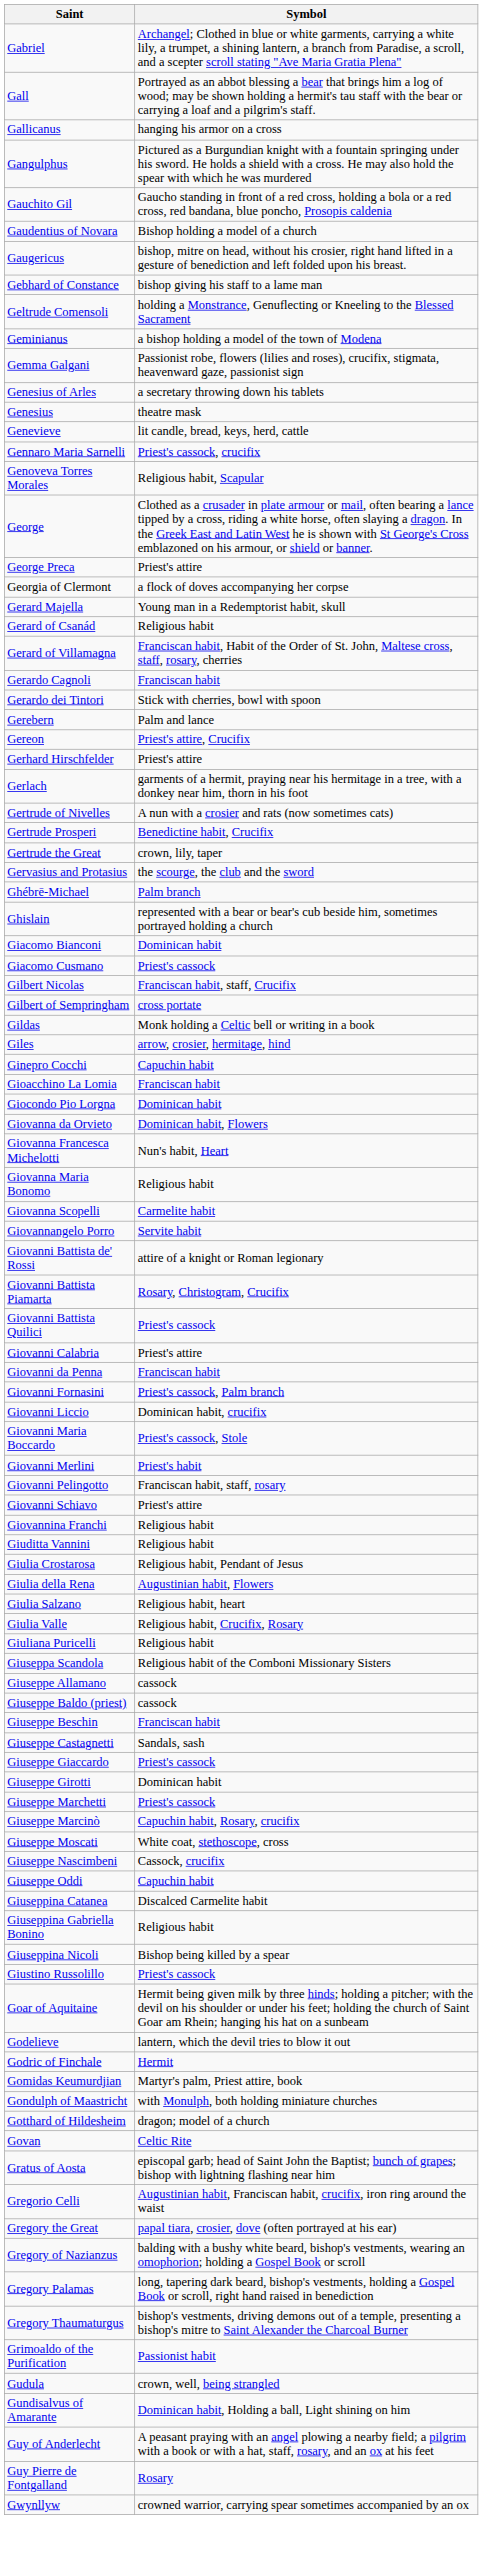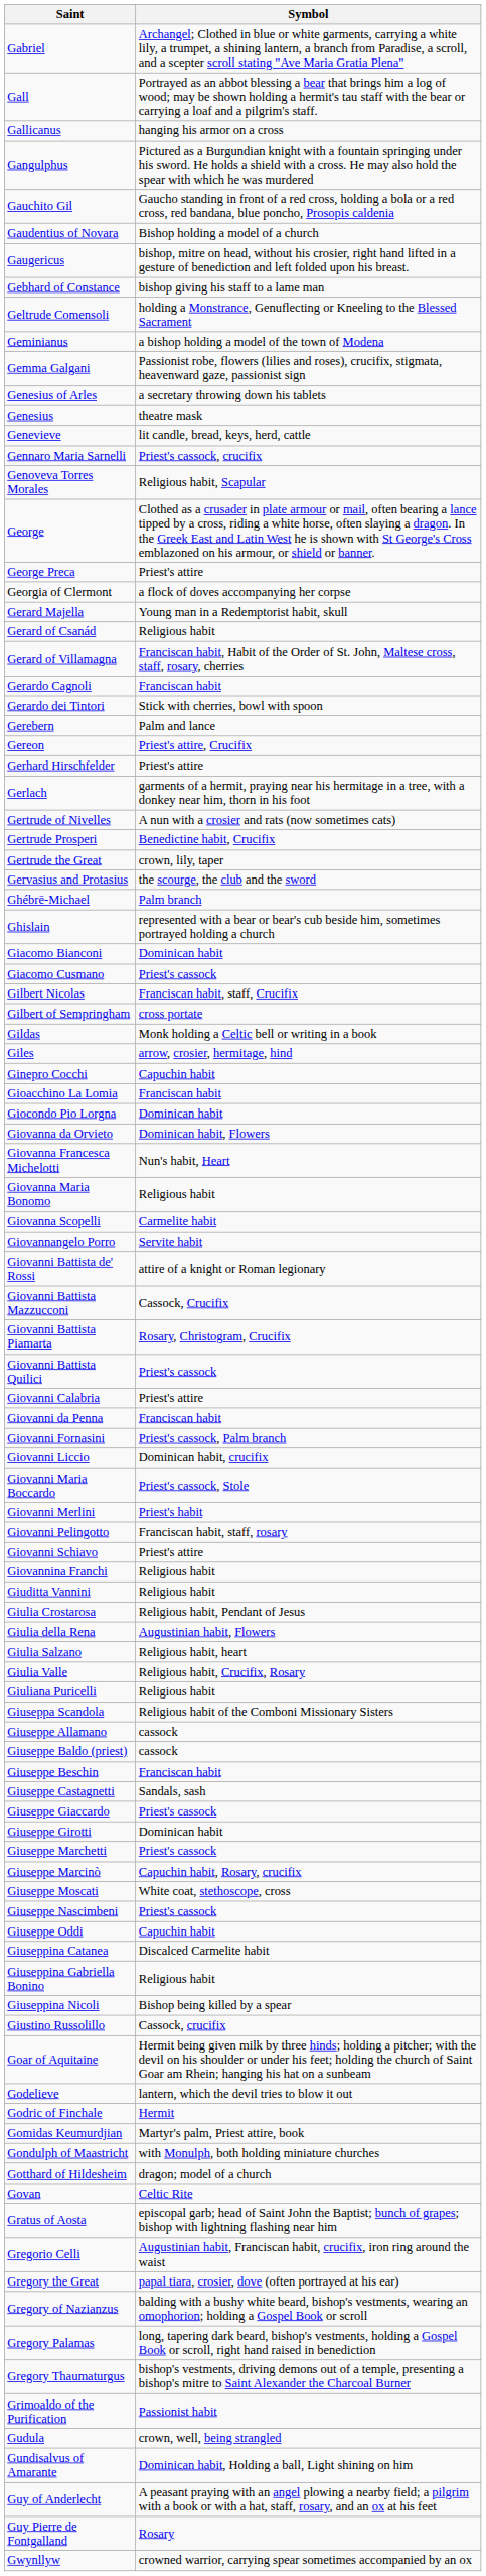+ row: Giovanni Battista Mazzucconi | Cassock, Crucifix
Giuseppe Nascimbeni | Symbol: Cassock, crucifix -> Priest's cassock
Giustino Russolillo | Symbol: Priest's cassock -> Cassock, crucifix
